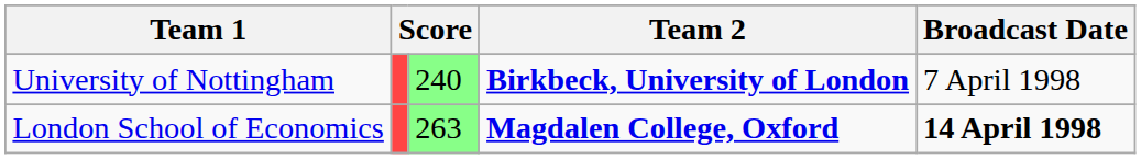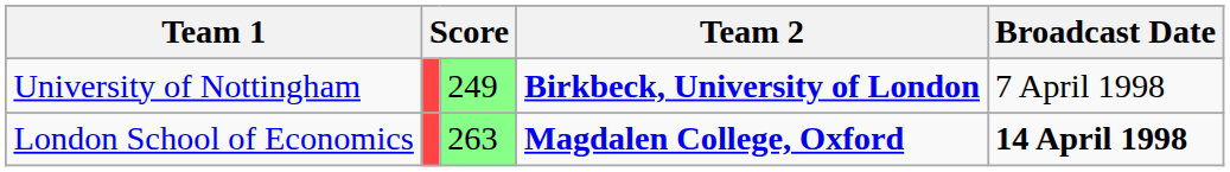University of Nottingham | column 3: 240 -> 249
